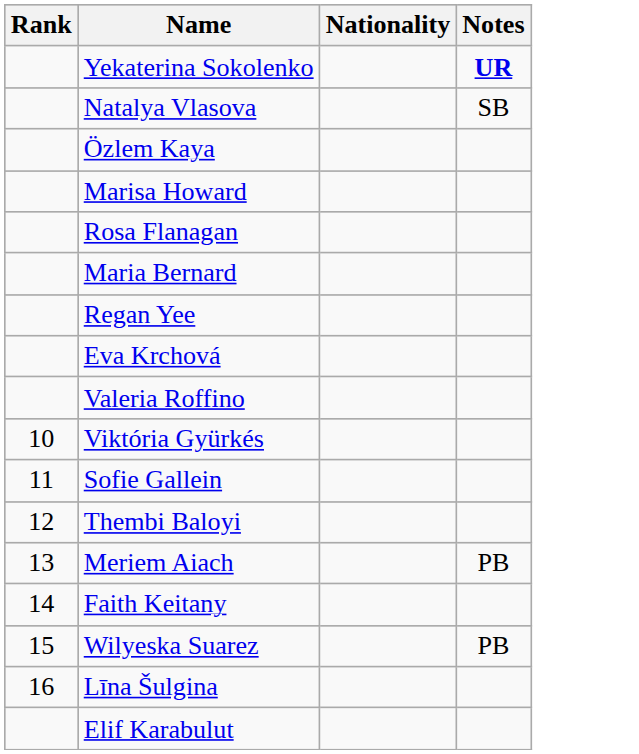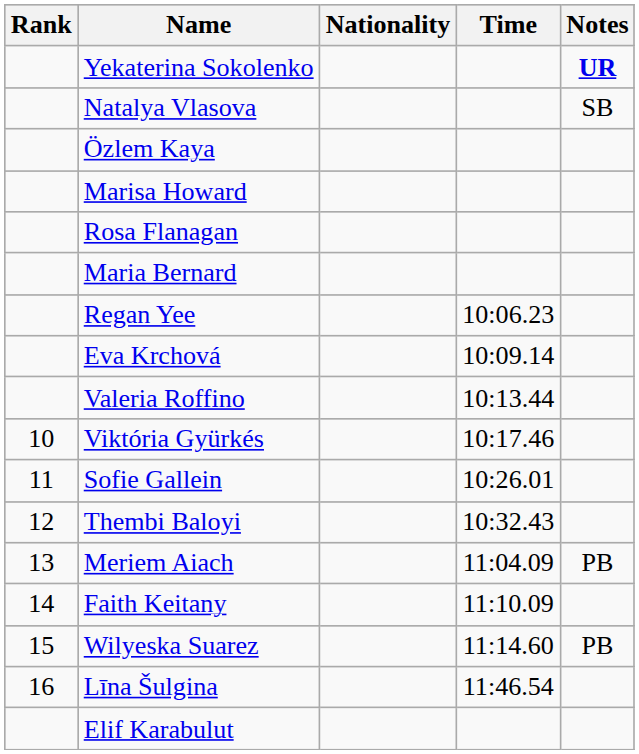+ column: Time | 10:06.23 | 10:09.14 | 10:13.44 | 10:17.46 | 10:26.01 | 10:32.43 | 11:04.09 | 11:10.09 | 11:14.60 | 11:46.54
